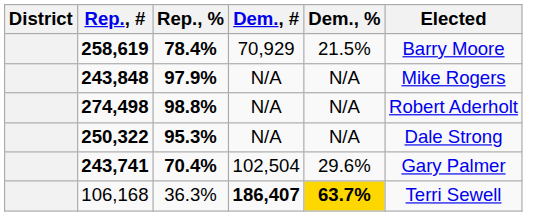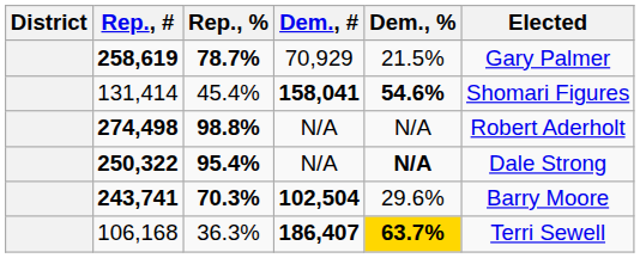258,619 | Rep., %: 78.4% -> 78.7%
258,619 | Elected: Barry Moore -> Gary Palmer
+ row: 131,414 | 45.4% | 158,041 | 54.6% | Shomari Figures
- row: 243,848 | 97.9% | N/A | N/A | Mike Rogers
250,322 | Rep., %: 95.3% -> 95.4%
250,322 | Dem., %: normal -> bold
243,741 | Rep., %: 70.4% -> 70.3%
243,741 | Dem., #: normal -> bold
243,741 | Elected: Gary Palmer -> Barry Moore
